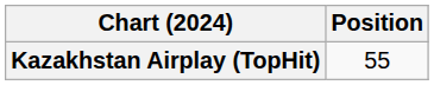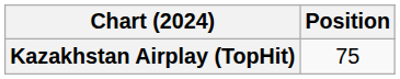Kazakhstan Airplay (TopHit) | Position: 55 -> 75
